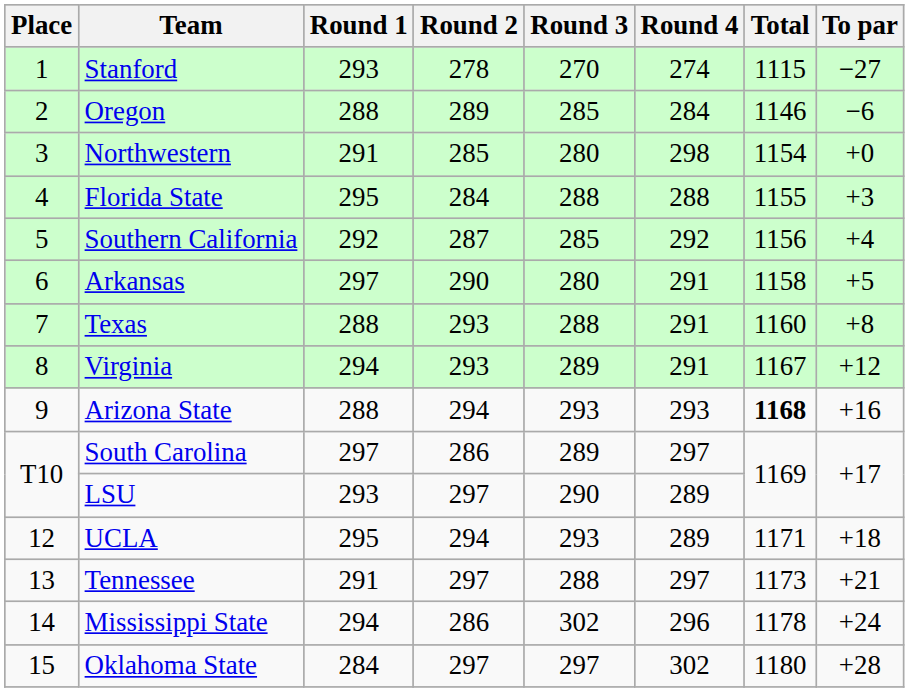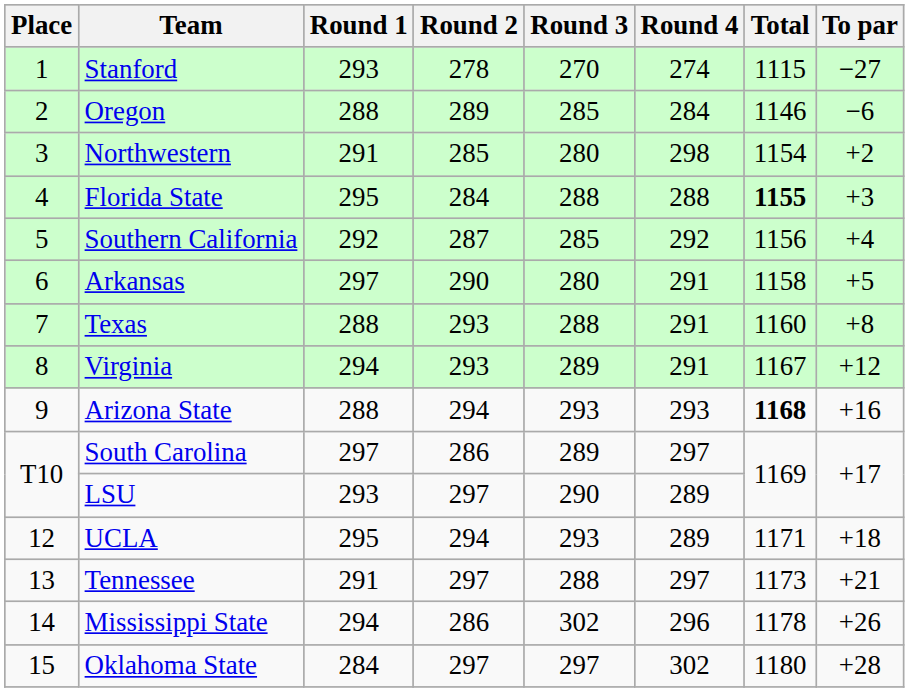Northwestern | To par: +0 -> +2
Florida State | Total: normal -> bold
Mississippi State | To par: +24 -> +26
